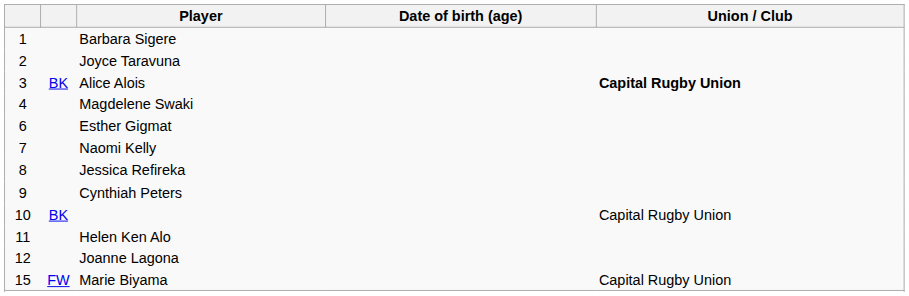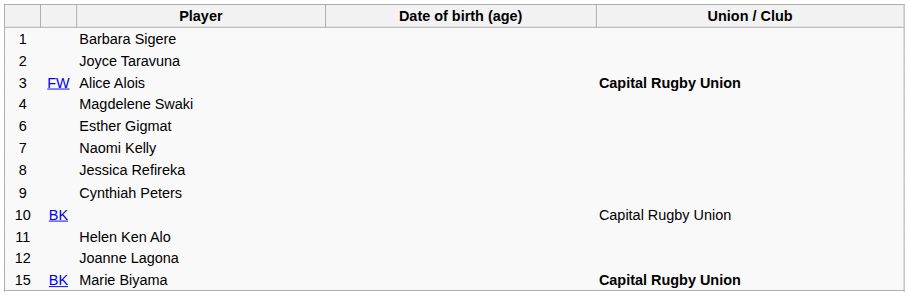Alice Alois | column 2: BK -> FW
Marie Biyama | column 2: FW -> BK
Marie Biyama | Union / Club: normal -> bold
